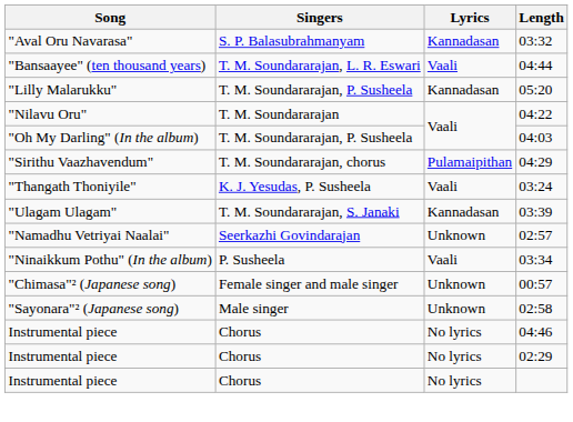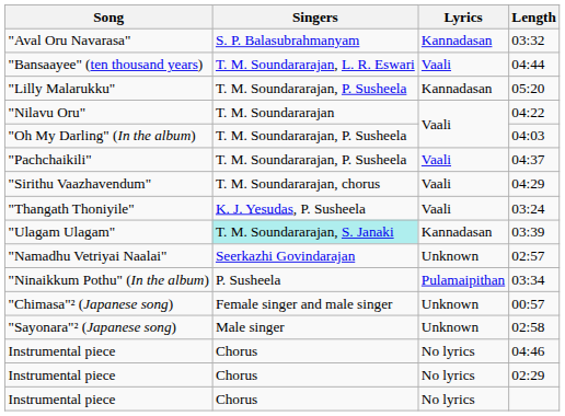+ row: "Pachchaikili" | T. M. Soundararajan, P. Susheela | Vaali | 04:37
04:29 | Lyrics: Pulamaipithan -> Vaali
03:39 | Singers: no background -> paleturquoise background
03:34 | Lyrics: Vaali -> Pulamaipithan
